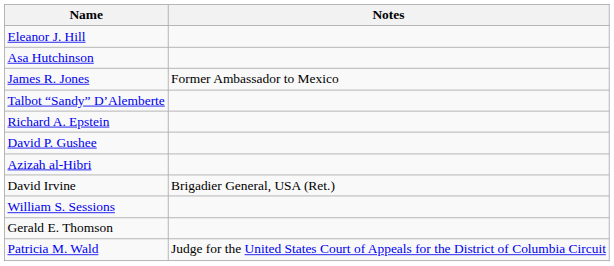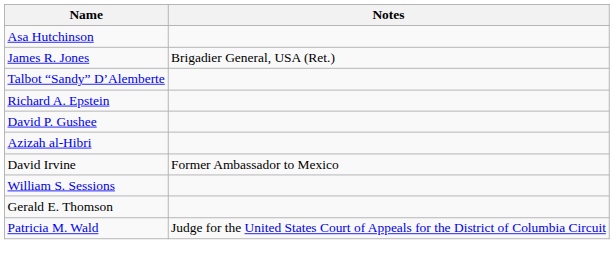- row: Eleanor J. Hill
James R. Jones | Notes: Former Ambassador to Mexico -> Brigadier General, USA (Ret.)
David Irvine | Notes: Brigadier General, USA (Ret.) -> Former Ambassador to Mexico
